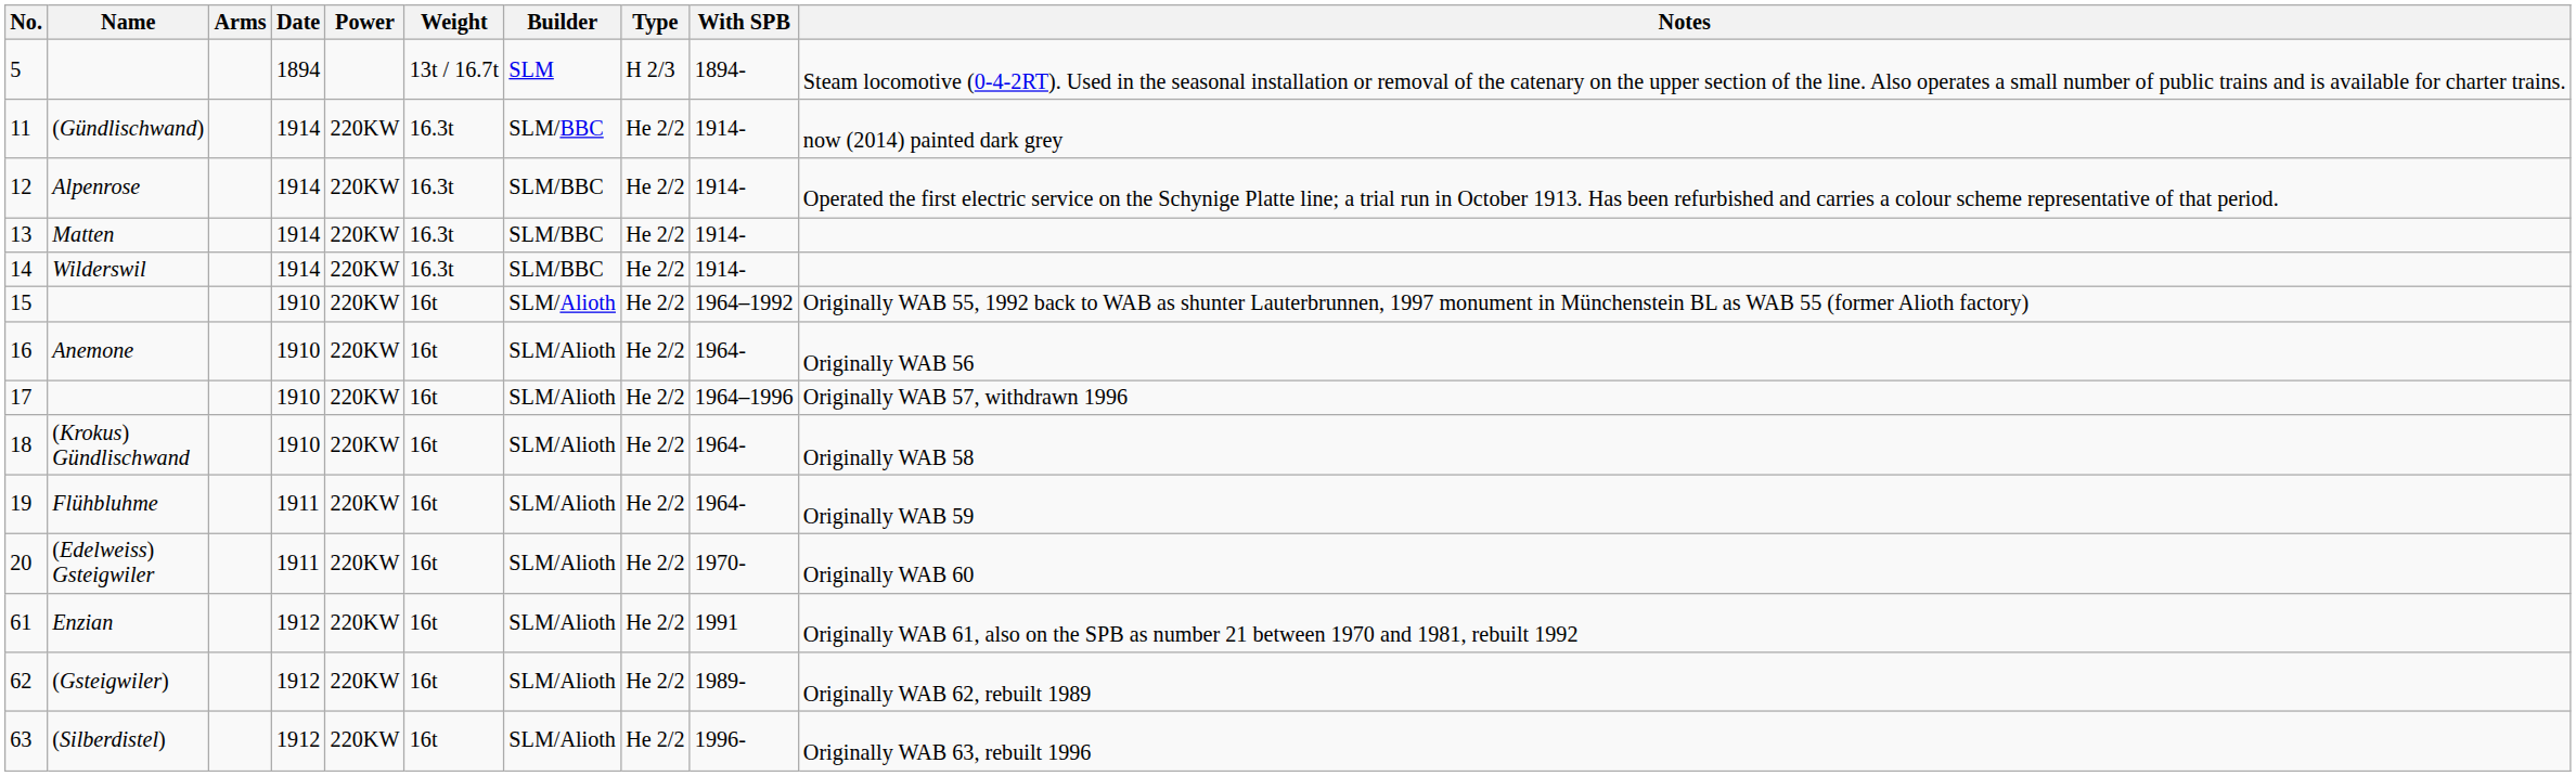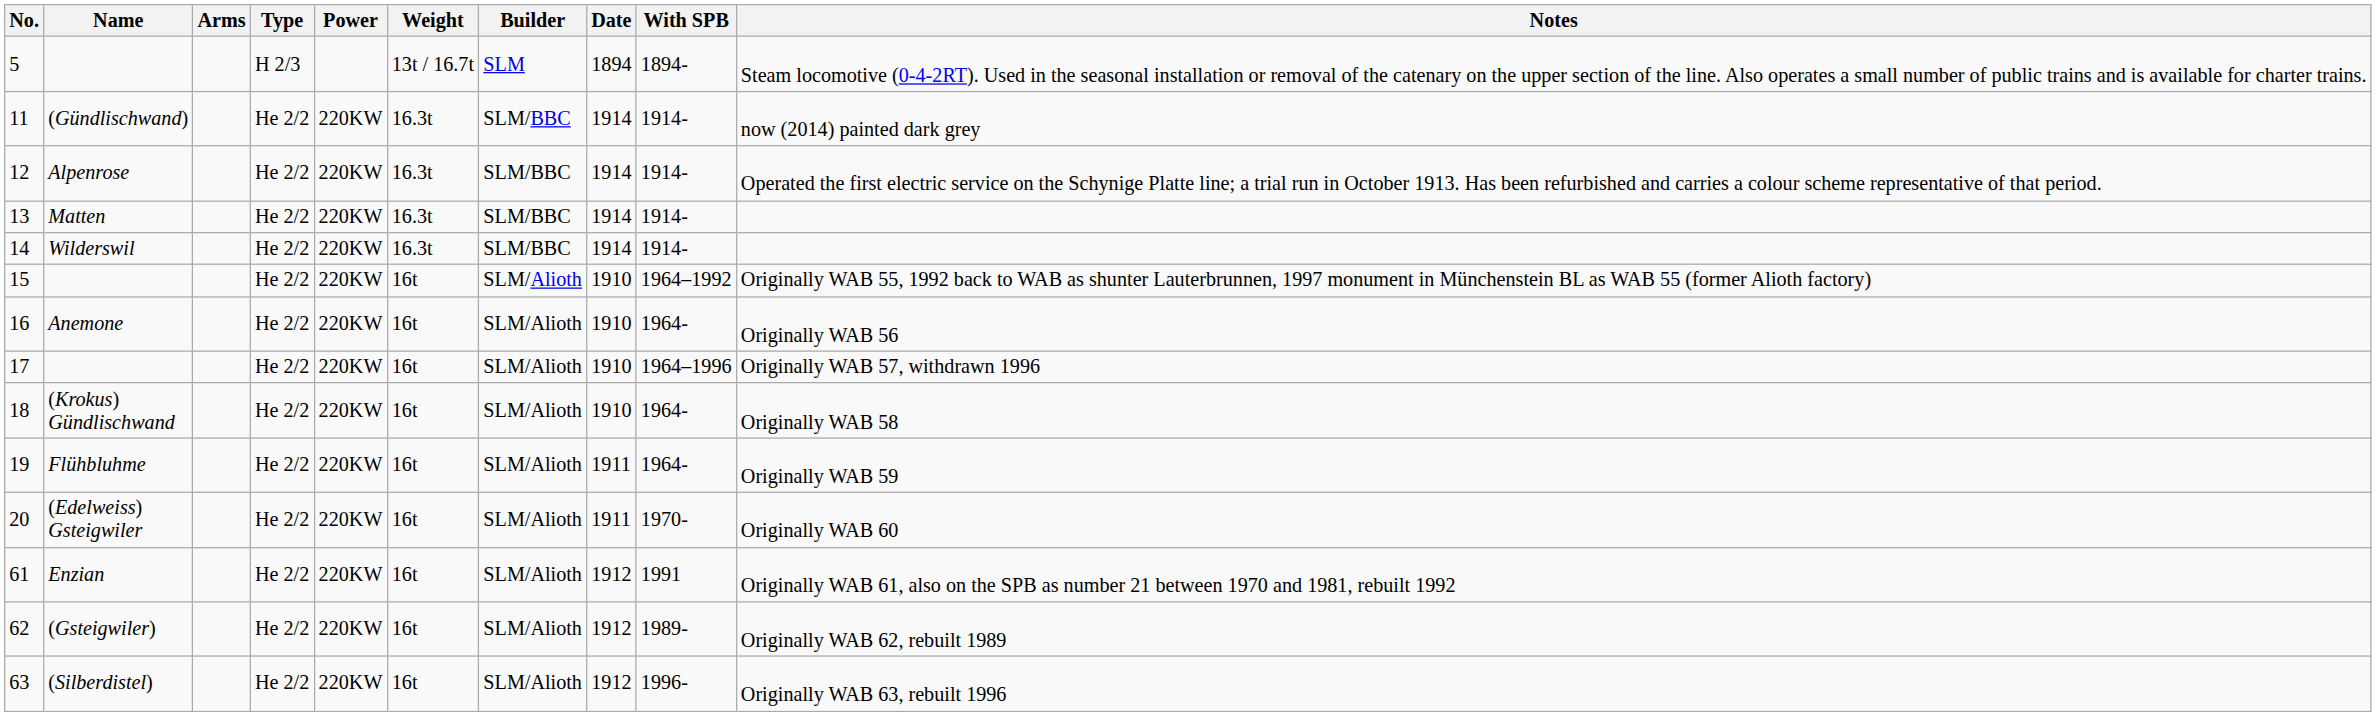columns swapped: Type <-> Date
